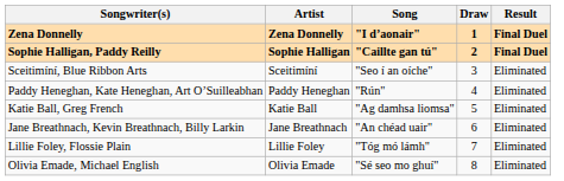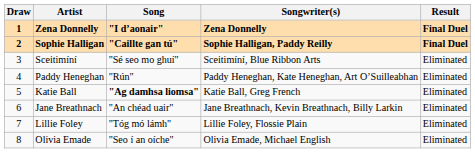columns swapped: Draw <-> Songwriter(s)
Sceitimíní | Song: "Seo í an oíche" -> "Sé seo mo ghuí"
Katie Ball | Song: normal -> bold
Olivia Emade | Song: "Sé seo mo ghuí" -> "Seo í an oíche"
